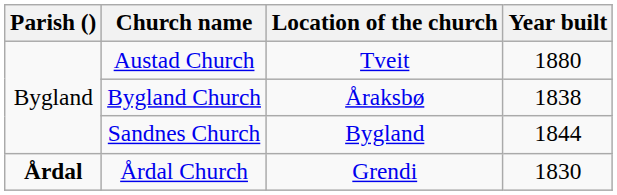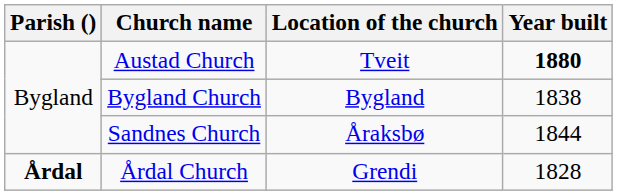Austad Church | Year built: normal -> bold
Bygland Church | Location of the church: Åraksbø -> Bygland
Sandnes Church | Location of the church: Bygland -> Åraksbø
Årdal Church | Year built: 1830 -> 1828
